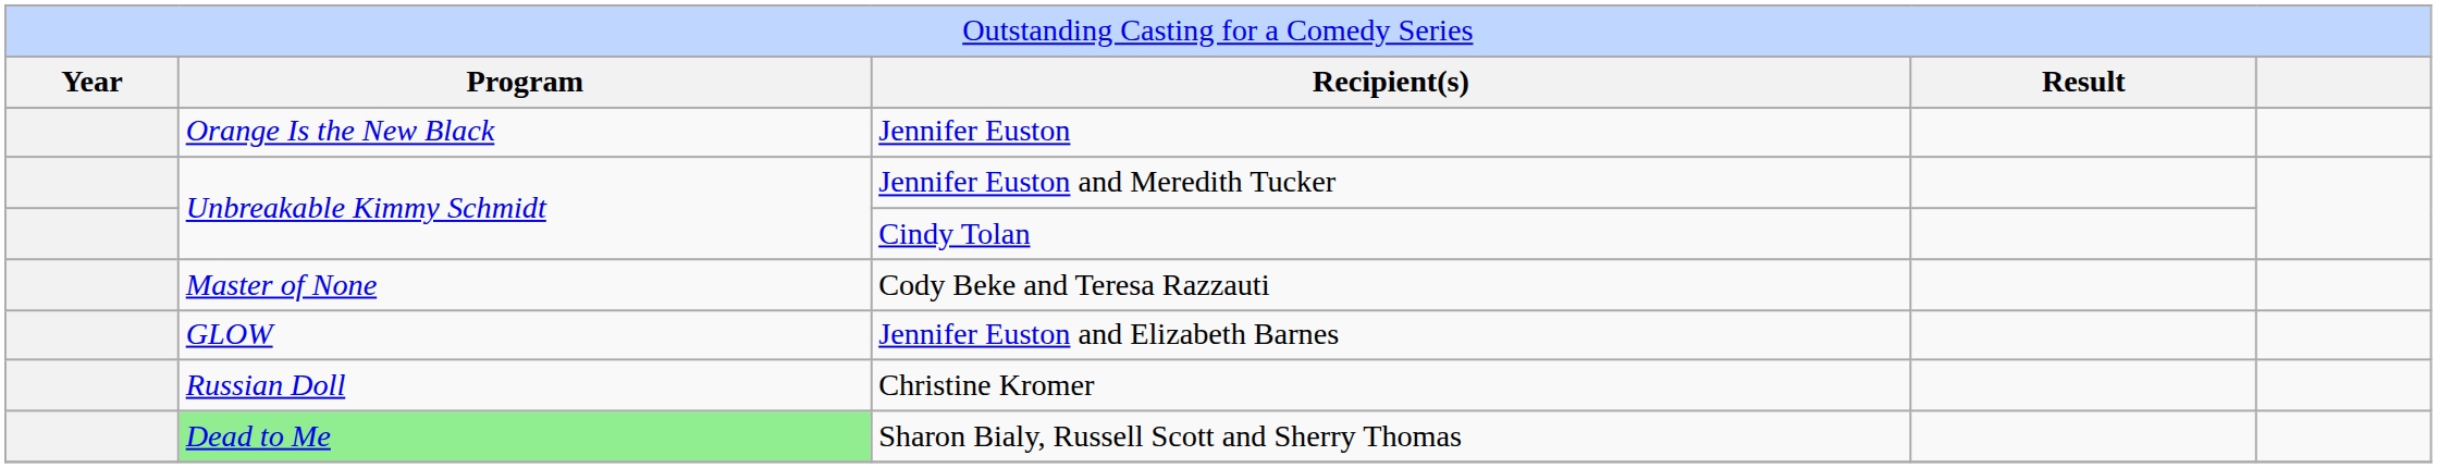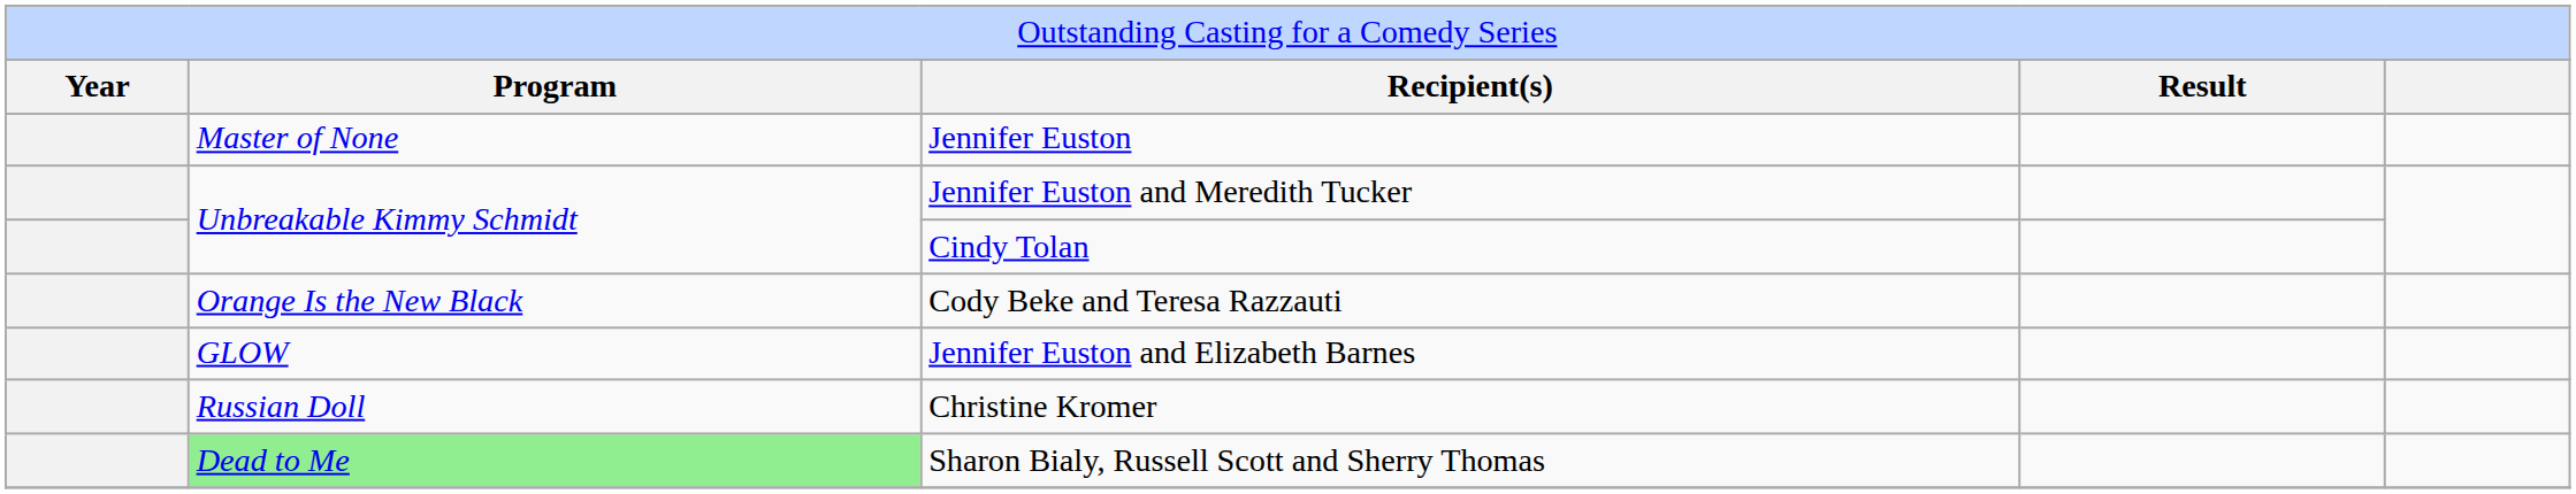Jennifer Euston | column 2: Orange Is the New Black -> Master of None
Cody Beke and Teresa Razzauti | column 2: Master of None -> Orange Is the New Black
